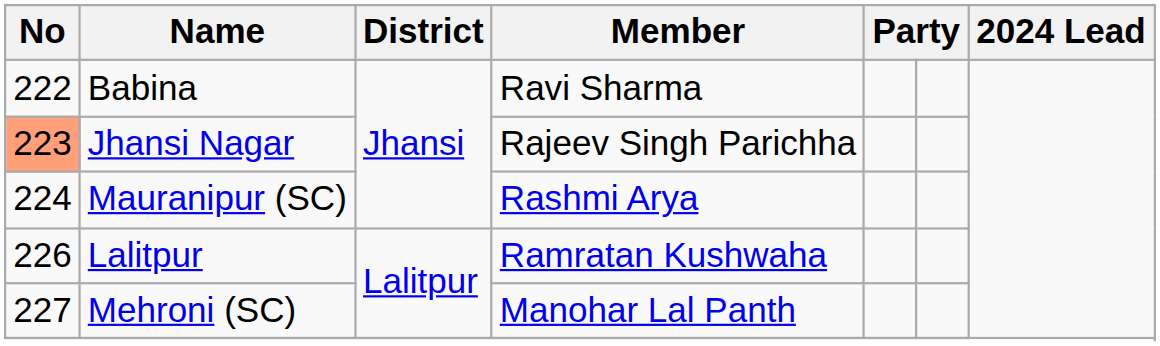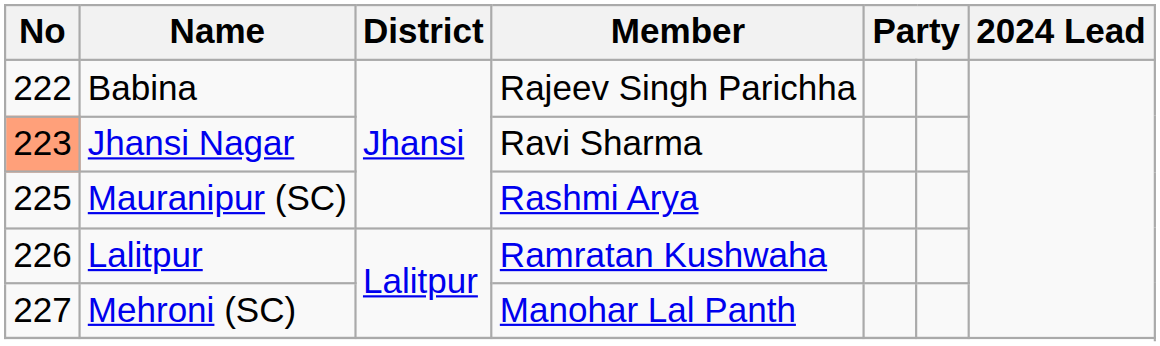Babina | Member: Ravi Sharma -> Rajeev Singh Parichha
Jhansi Nagar | Member: Rajeev Singh Parichha -> Ravi Sharma
Mauranipur (SC) | No: 224 -> 225
